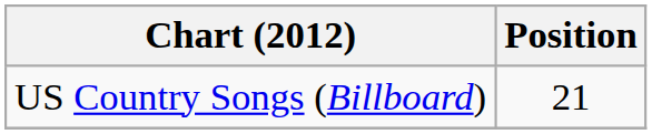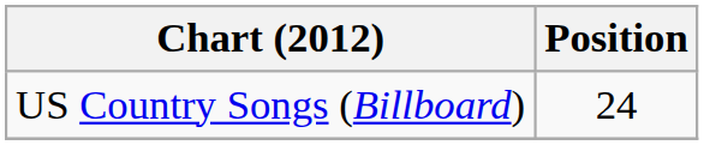US Country Songs (Billboard) | Position: 21 -> 24
